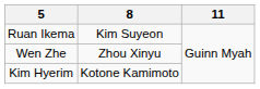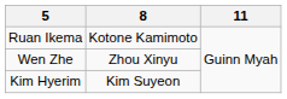Ruan Ikema | 8: Kim Suyeon -> Kotone Kamimoto
Kim Hyerim | 8: Kotone Kamimoto -> Kim Suyeon
